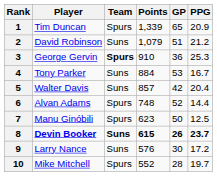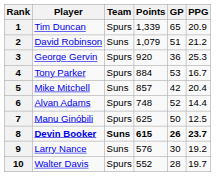3 | Team: bold -> normal
3 | Points: 910 -> 920
4 | Team: Suns -> Spurs
5 | Player: Walter Davis -> Mike Mitchell
7 | Points: 623 -> 625
9 | PPG: 17.2 -> 19.2
10 | Player: Mike Mitchell -> Walter Davis
